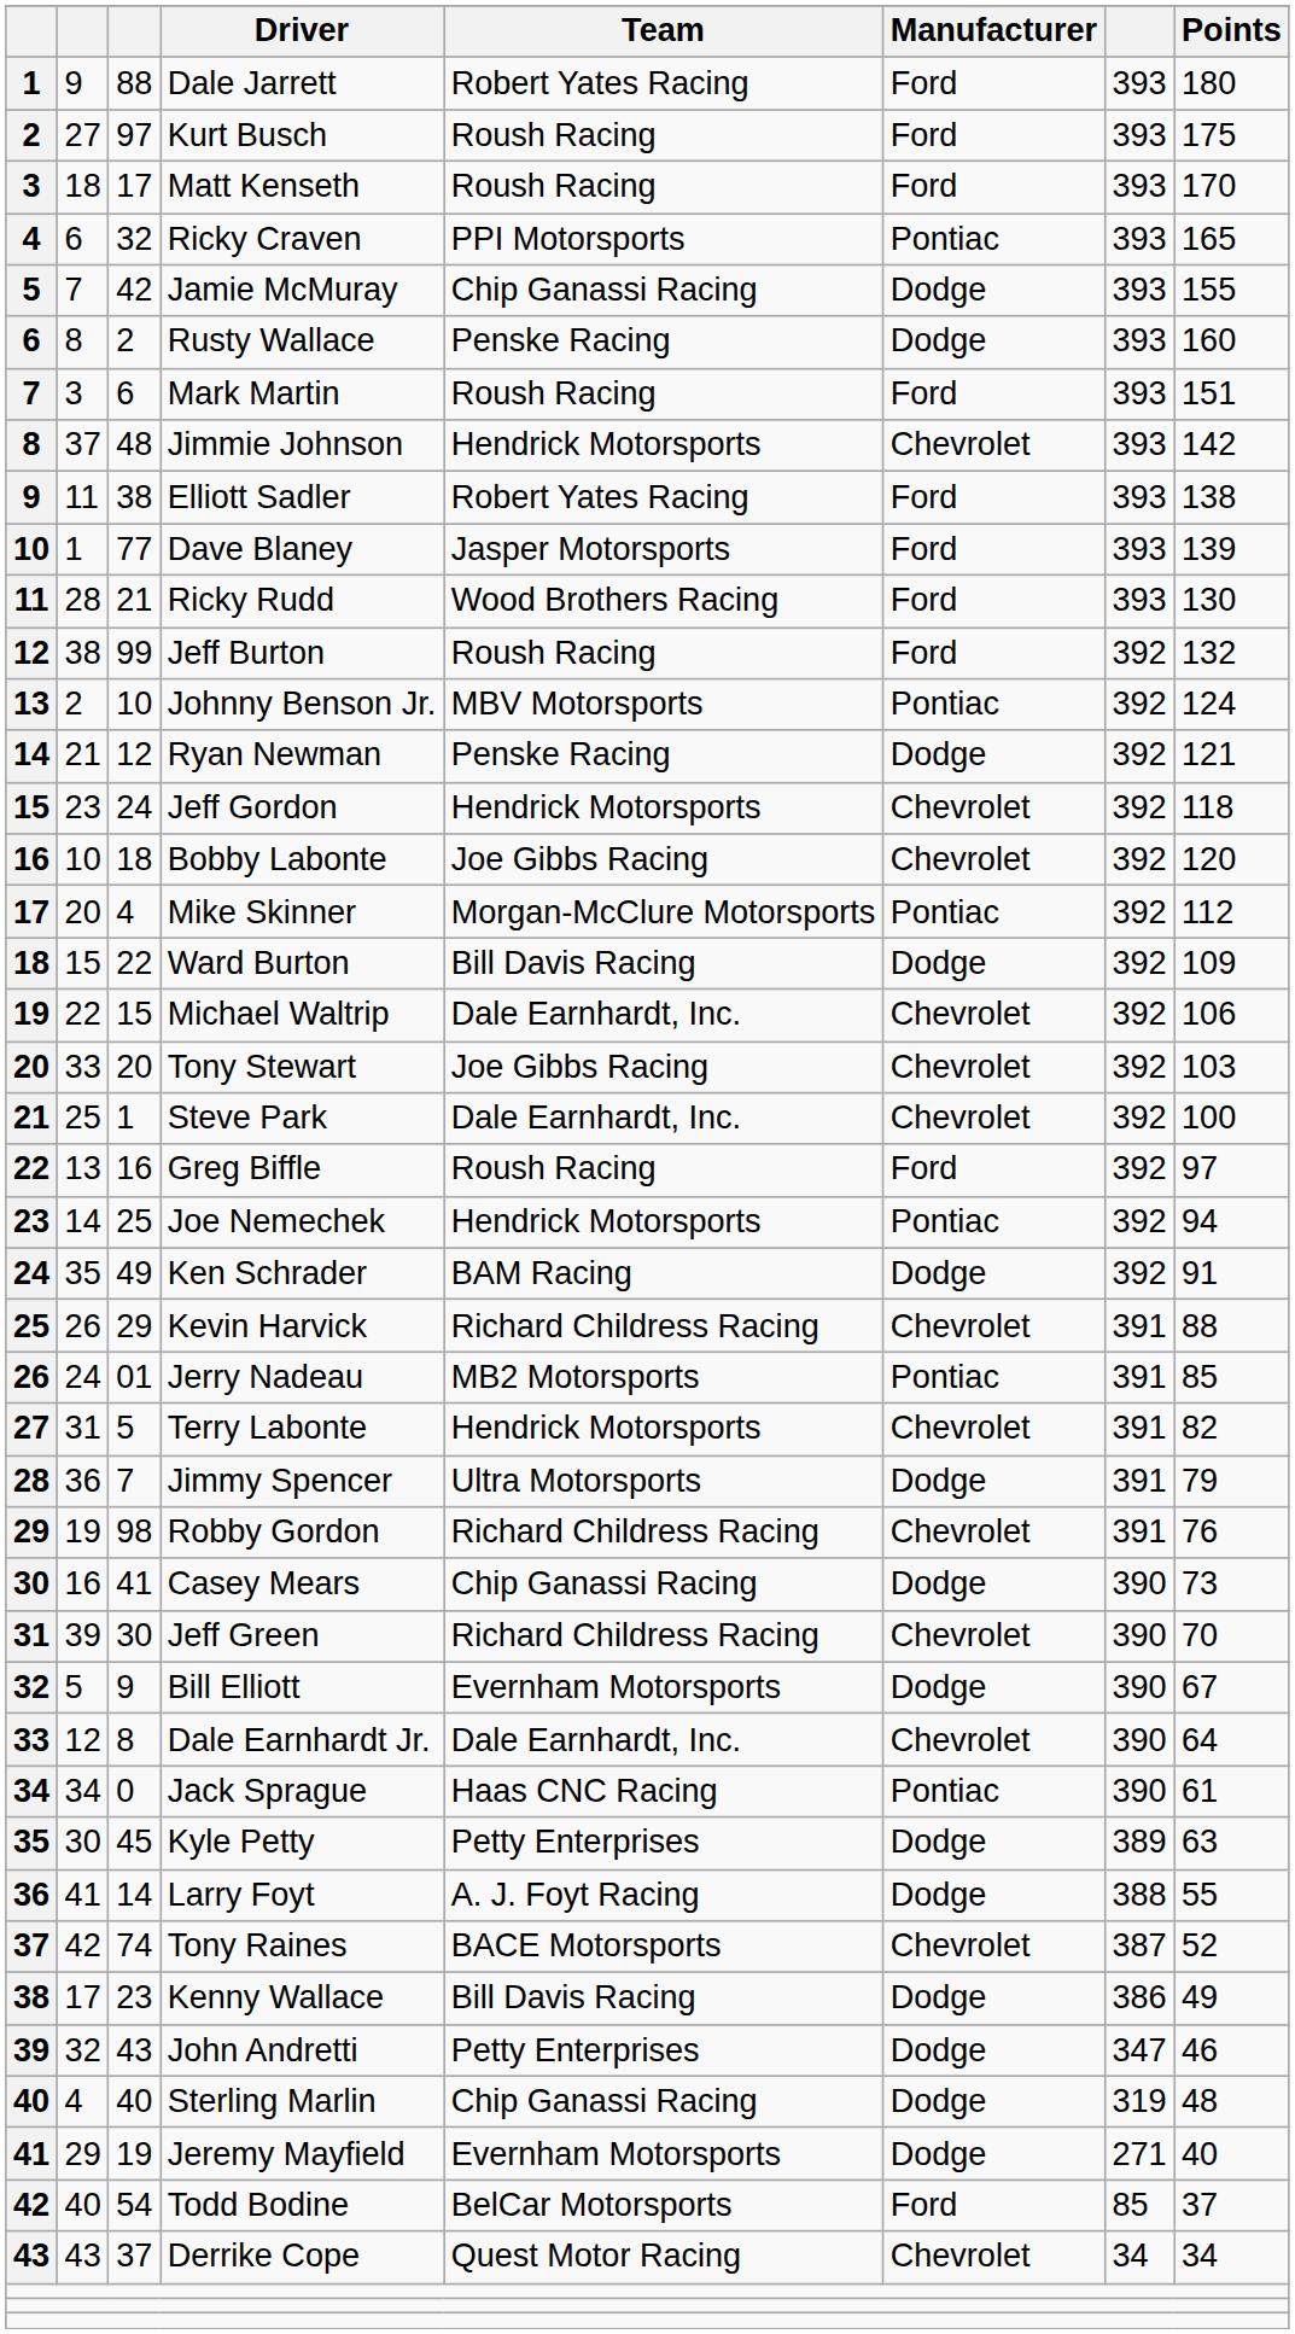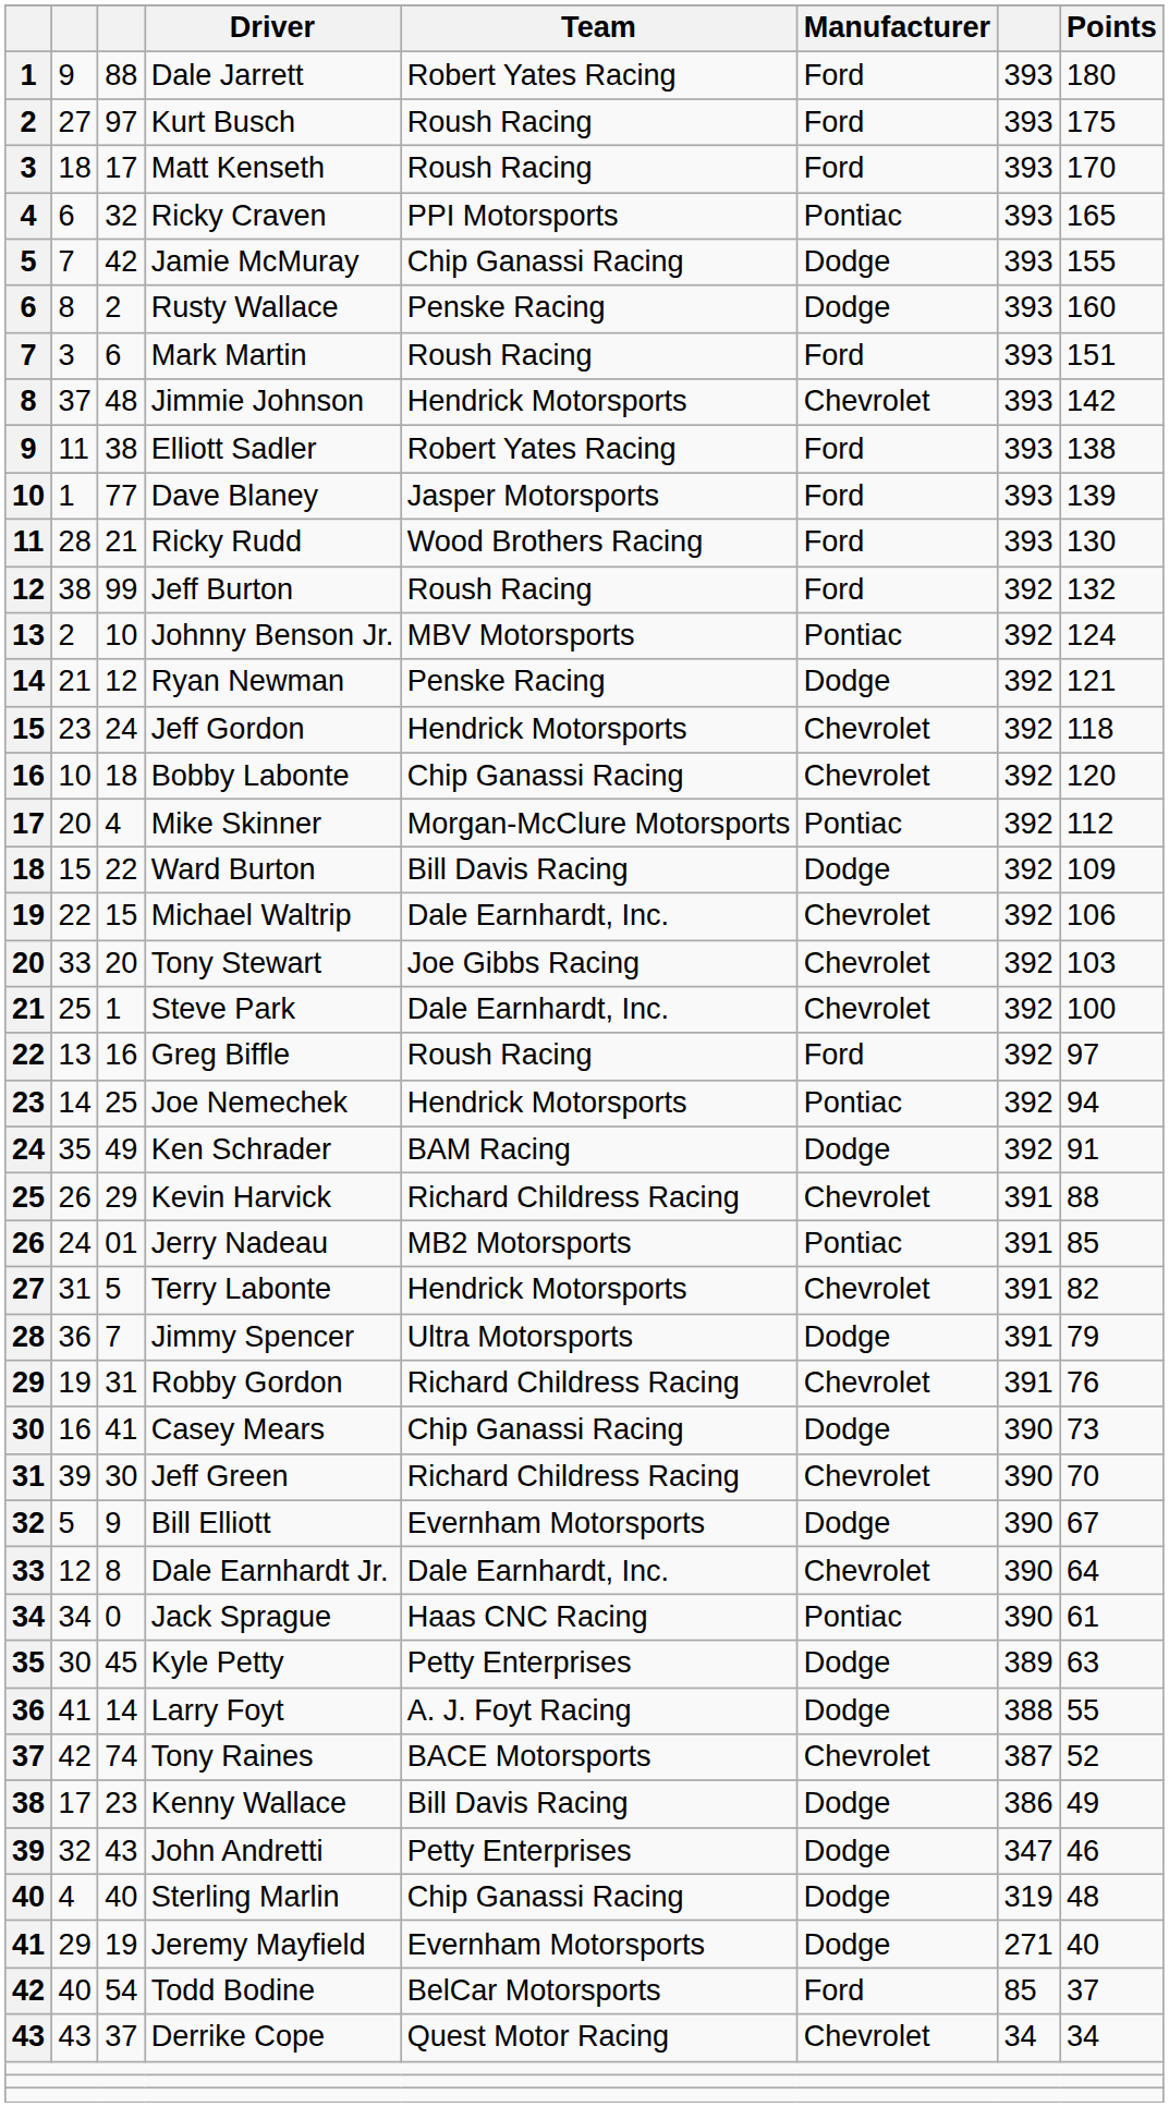Bobby Labonte | Team: Joe Gibbs Racing -> Chip Ganassi Racing
Robby Gordon | column 3: 98 -> 31
